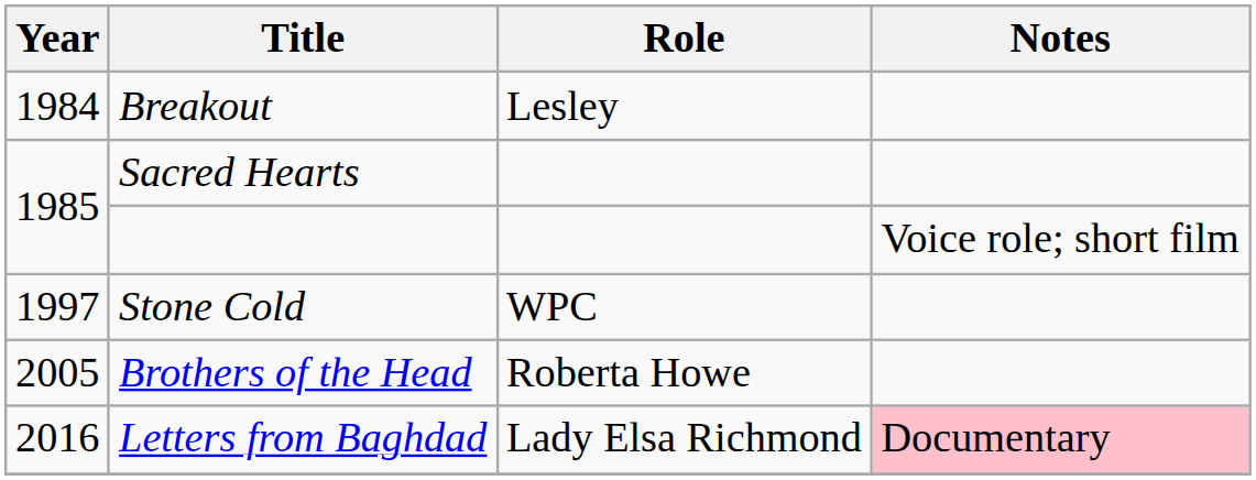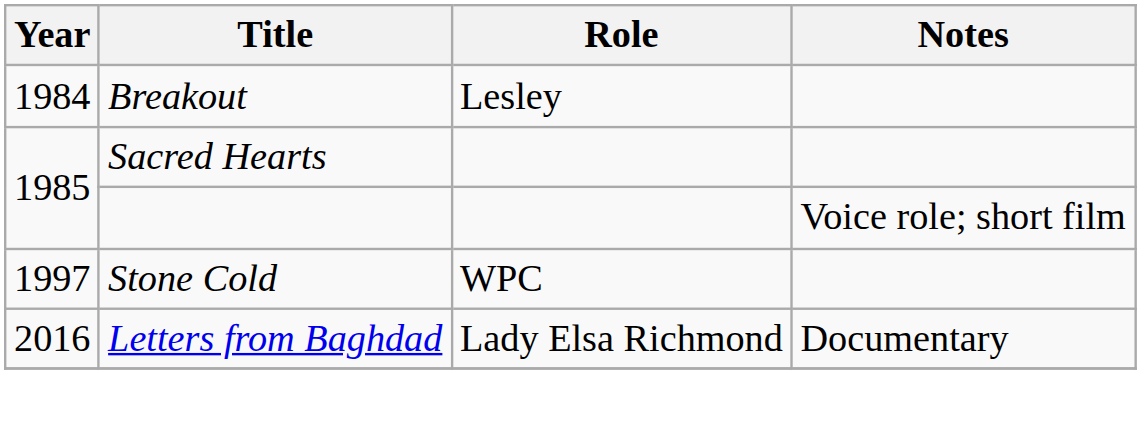- row: 2005 | Brothers of the Head | Roberta Howe
Letters from Baghdad | Notes: pink background -> no background
